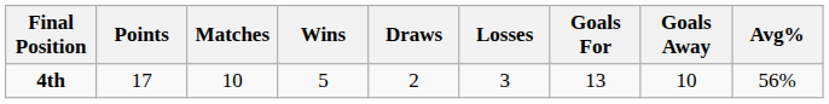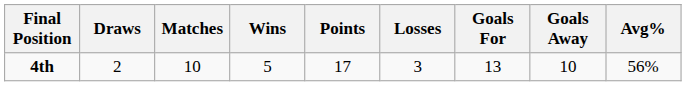columns swapped: Points <-> Draws
